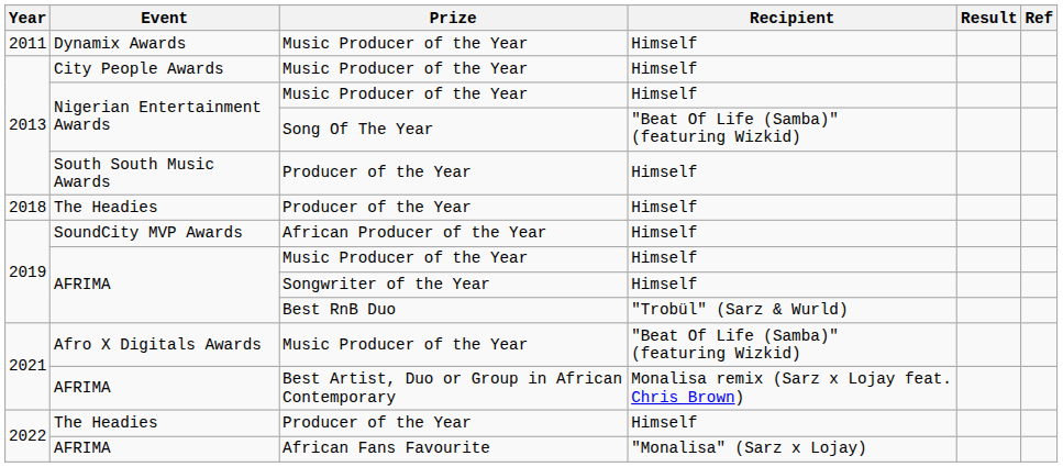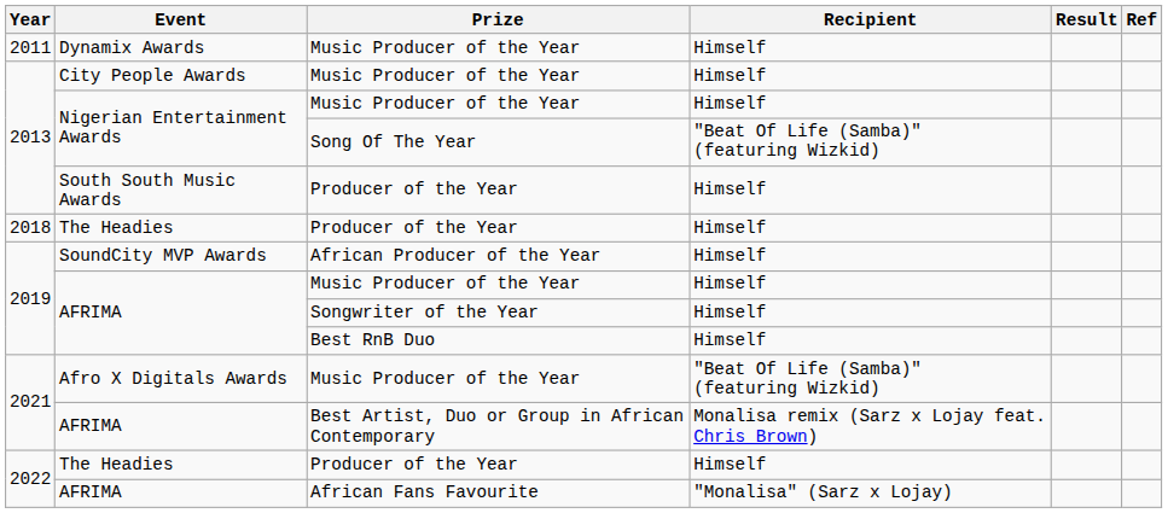AFRIMA / Best RnB Duo | Recipient: "Trobül" (Sarz & Wurld) -> Himself
